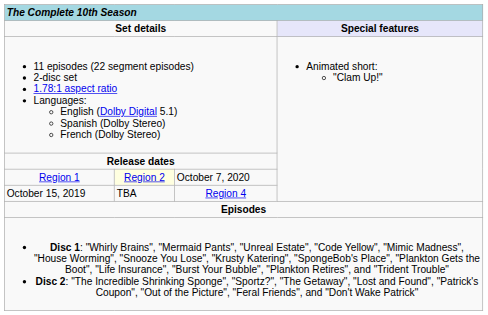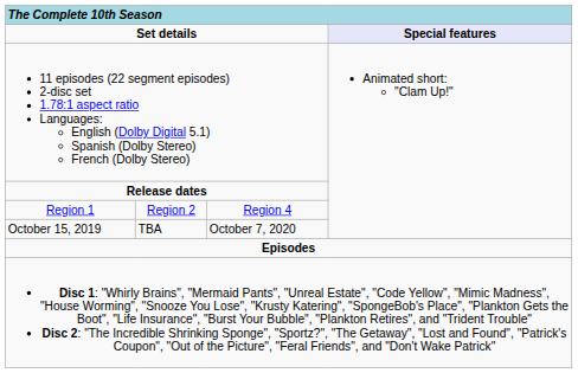Region 1 | column 2: lightyellow background -> no background
Region 1 | column 3: October 7, 2020 -> Region 4
October 15, 2019 | column 3: Region 4 -> October 7, 2020
